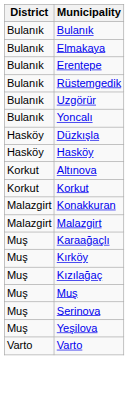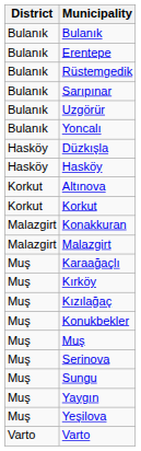- row: Bulanık | Elmakaya
+ row: Bulanık | Sarıpınar
+ row: Muş | Konukbekler
+ row: Muş | Sungu
+ row: Muş | Yaygın
